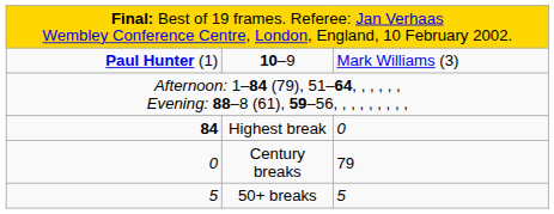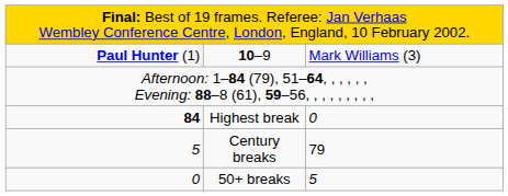Century breaks | column 1: 0 -> 5
50+ breaks | column 1: 5 -> 0
